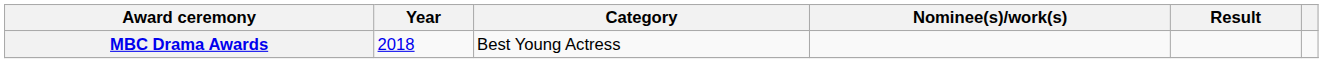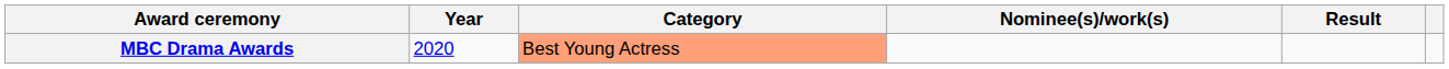MBC Drama Awards | Year: 2018 -> 2020
MBC Drama Awards | Category: no background -> lightsalmon background
